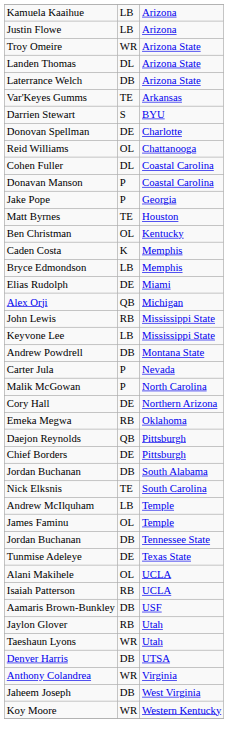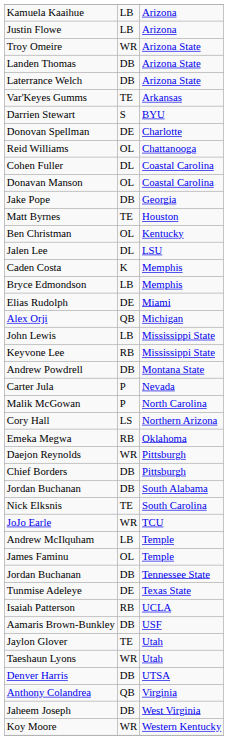Landen Thomas | column 2: DL -> DB
Donavan Manson | column 2: P -> OL
Jake Pope | column 2: P -> DB
+ row: Jalen Lee | DL | LSU
John Lewis | column 2: RB -> LB
Keyvone Lee | column 2: LB -> RB
Cory Hall | column 2: DE -> LS
Daejon Reynolds | column 2: QB -> WR
Chief Borders | column 2: DE -> DB
+ row: JoJo Earle | WR | TCU
- row: Alani Makihele | OL | UCLA
Jaylon Glover | column 2: RB -> TE
Anthony Colandrea | column 2: WR -> QB
